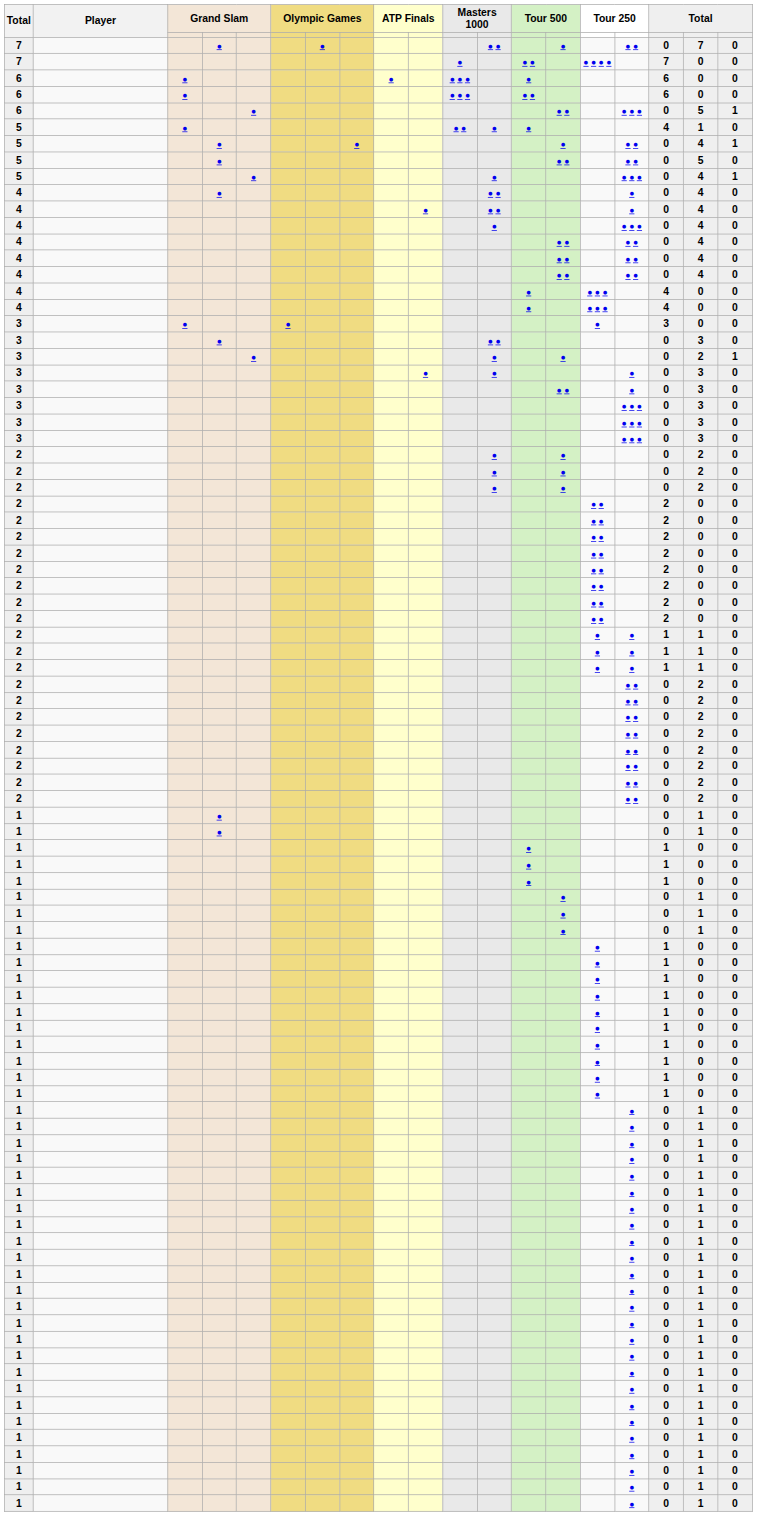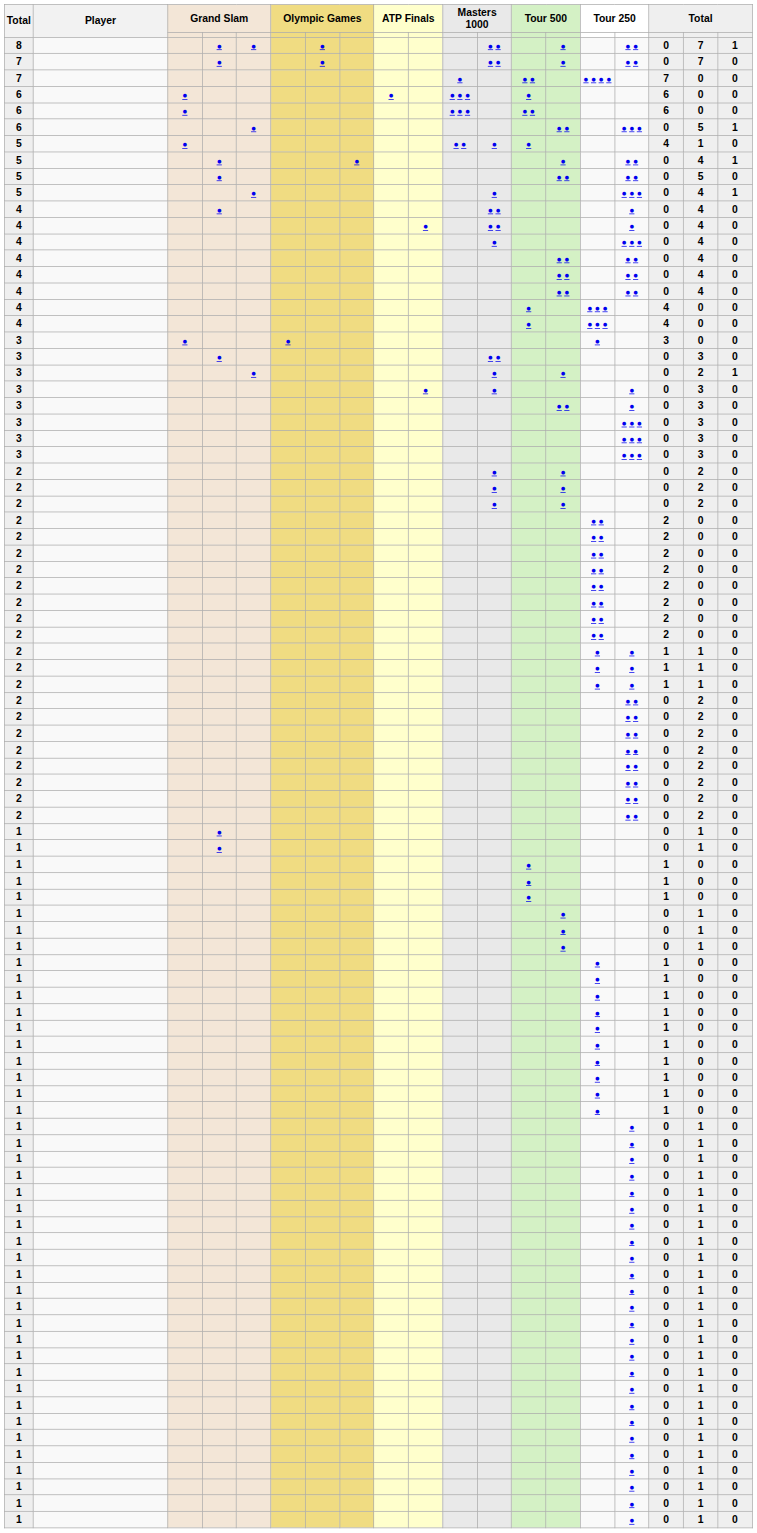+ row: 8 | ● | ● | ● | ● ● | ● | ● ● | 0 | 7 | 1
